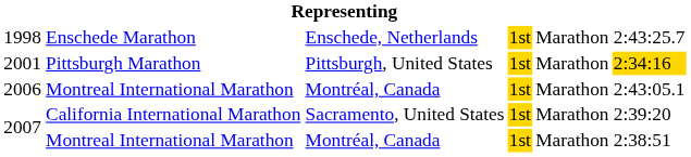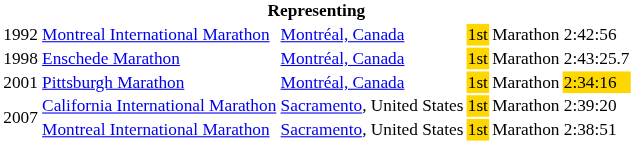+ row: 1992 | Montreal International Marathon | Montréal, Canada | 1st | Marathon | 2:42:56
1998 | column 3: Enschede, Netherlands -> Montréal, Canada
2001 | column 3: Pittsburgh, United States -> Montréal, Canada
- row: 2006 | Montreal International Marathon | Montréal, Canada | 1st | Marathon | 2:43:05.1
2007 / Montreal International Marathon | column 3: Montréal, Canada -> Sacramento, United States
